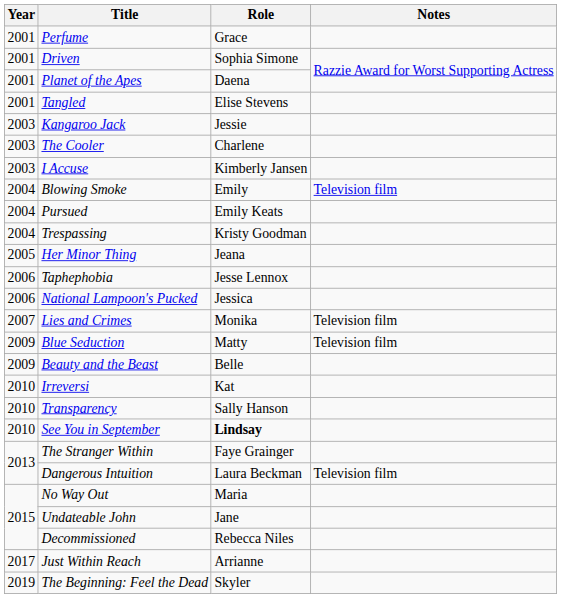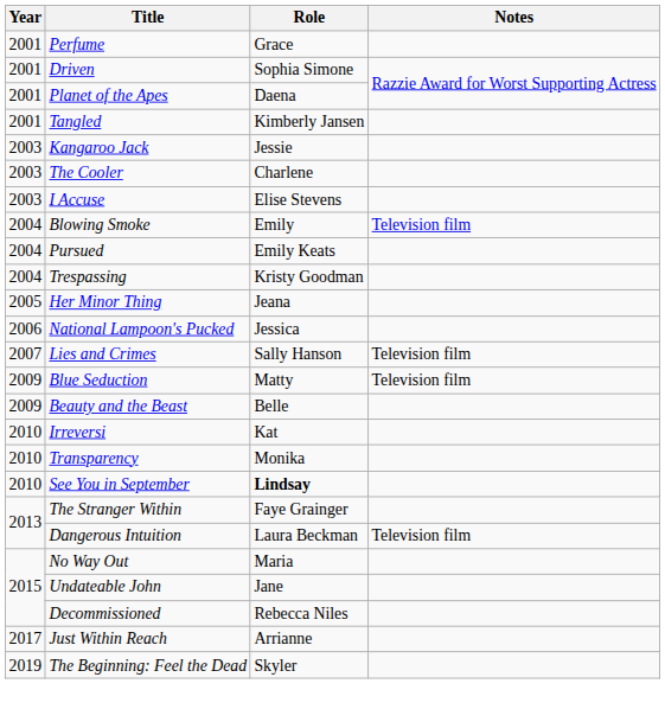Tangled | Role: Elise Stevens -> Kimberly Jansen
I Accuse | Role: Kimberly Jansen -> Elise Stevens
- row: 2006 | Taphephobia | Jesse Lennox
Lies and Crimes | Role: Monika -> Sally Hanson
Transparency | Role: Sally Hanson -> Monika
